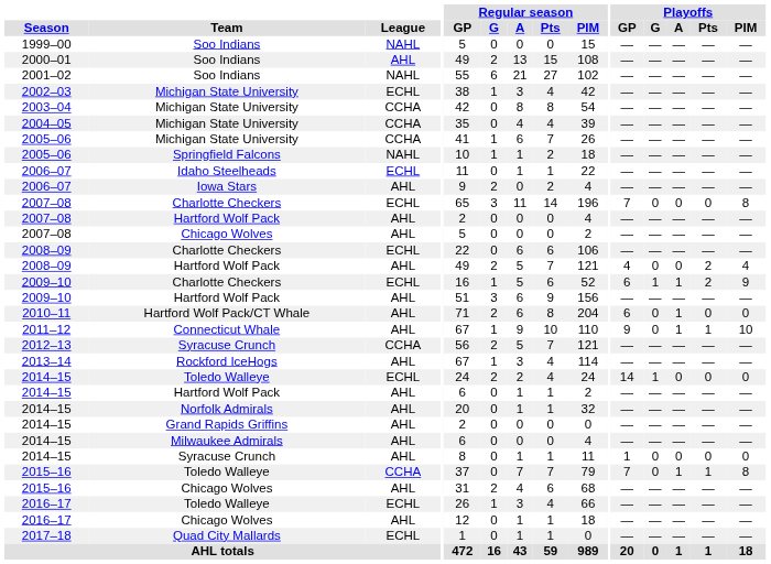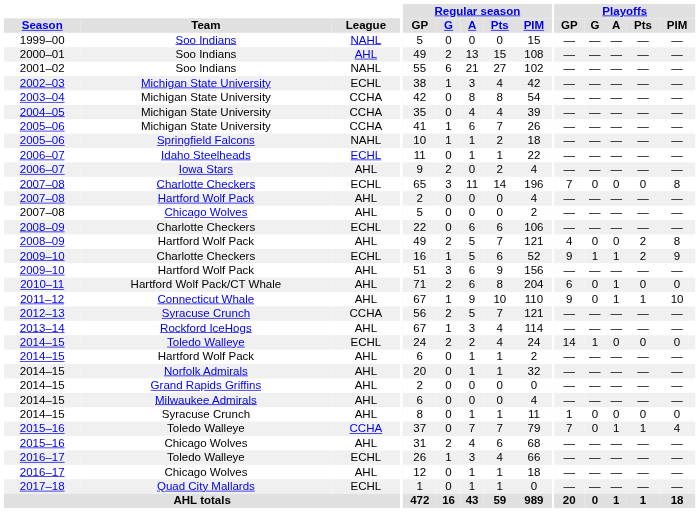2008–09 / Hartford Wolf Pack | Playoffs / PIM: 4 -> 8
2009–10 / Charlotte Checkers | Playoffs / GP: 6 -> 9
2015–16 / Toledo Walleye | Playoffs / PIM: 8 -> 4
